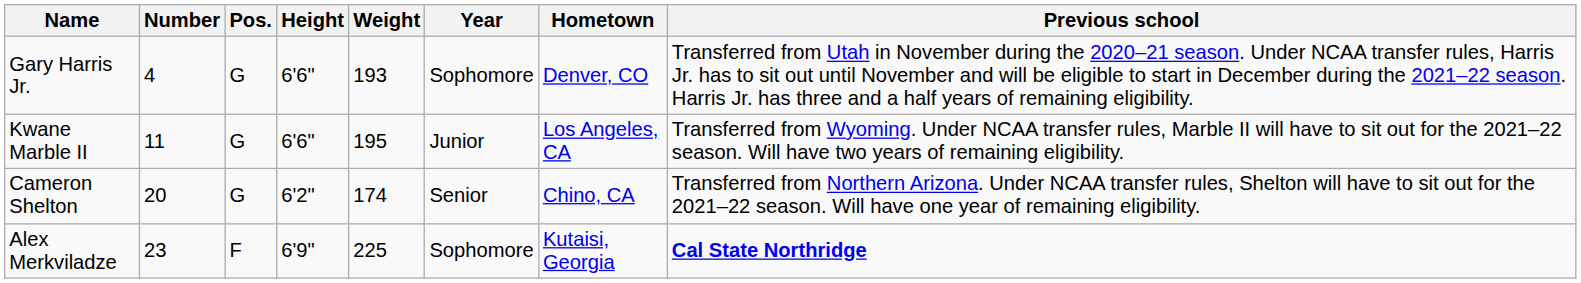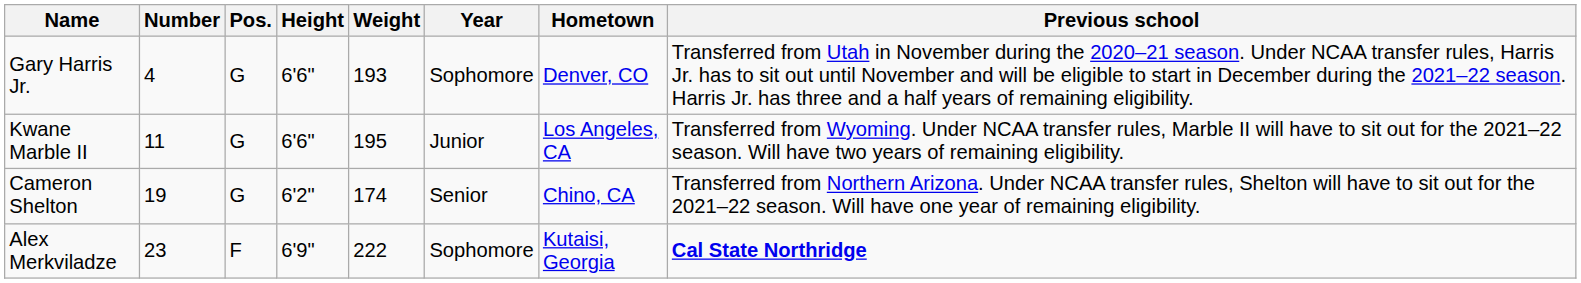Cameron Shelton | Number: 20 -> 19
Alex Merkviladze | Weight: 225 -> 222
